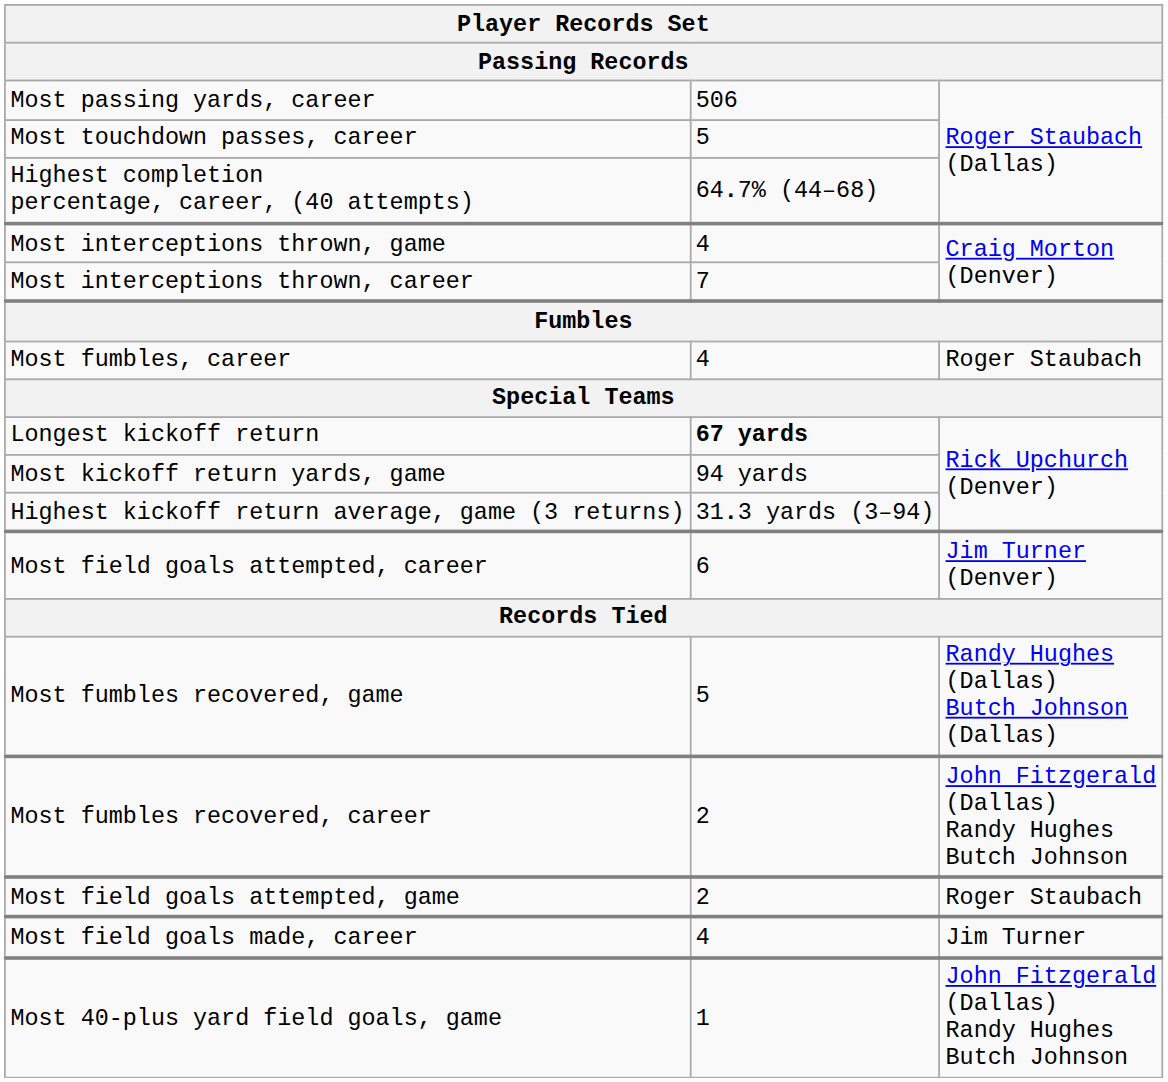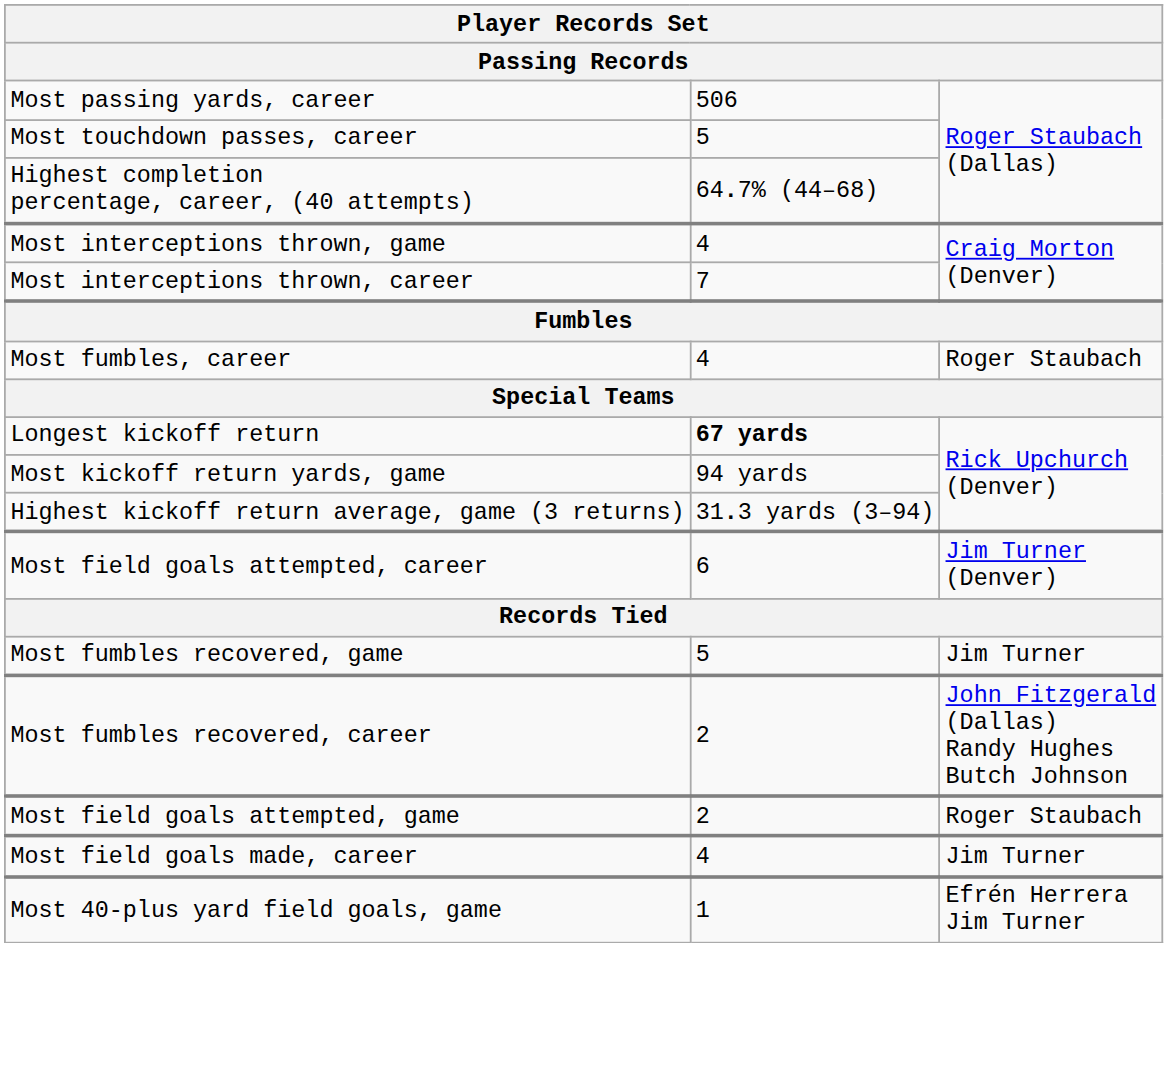Most fumbles recovered, game | column 3: Randy Hughes (Dallas) Butch Johnson (Dallas) -> Jim Turner
Most 40-plus yard field goals, game | column 3: John Fitzgerald (Dallas) Randy Hughes Butch Johnson -> Efrén Herrera Jim Turner
